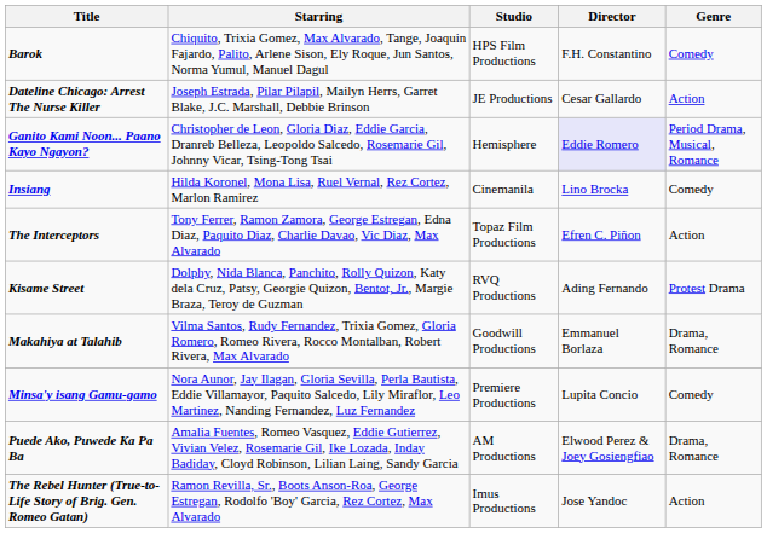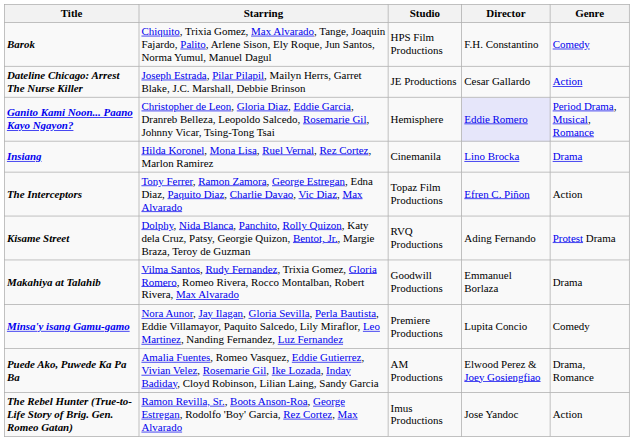Insiang | Genre: Comedy -> Drama
Makahiya at Talahib | Genre: Drama, Romance -> Drama
